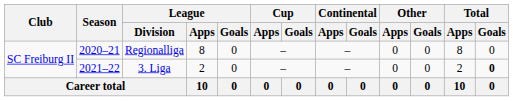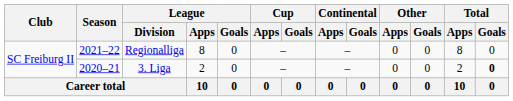Regionalliga | Season: 2020–21 -> 2021–22
3. Liga | Season: 2021–22 -> 2020–21
